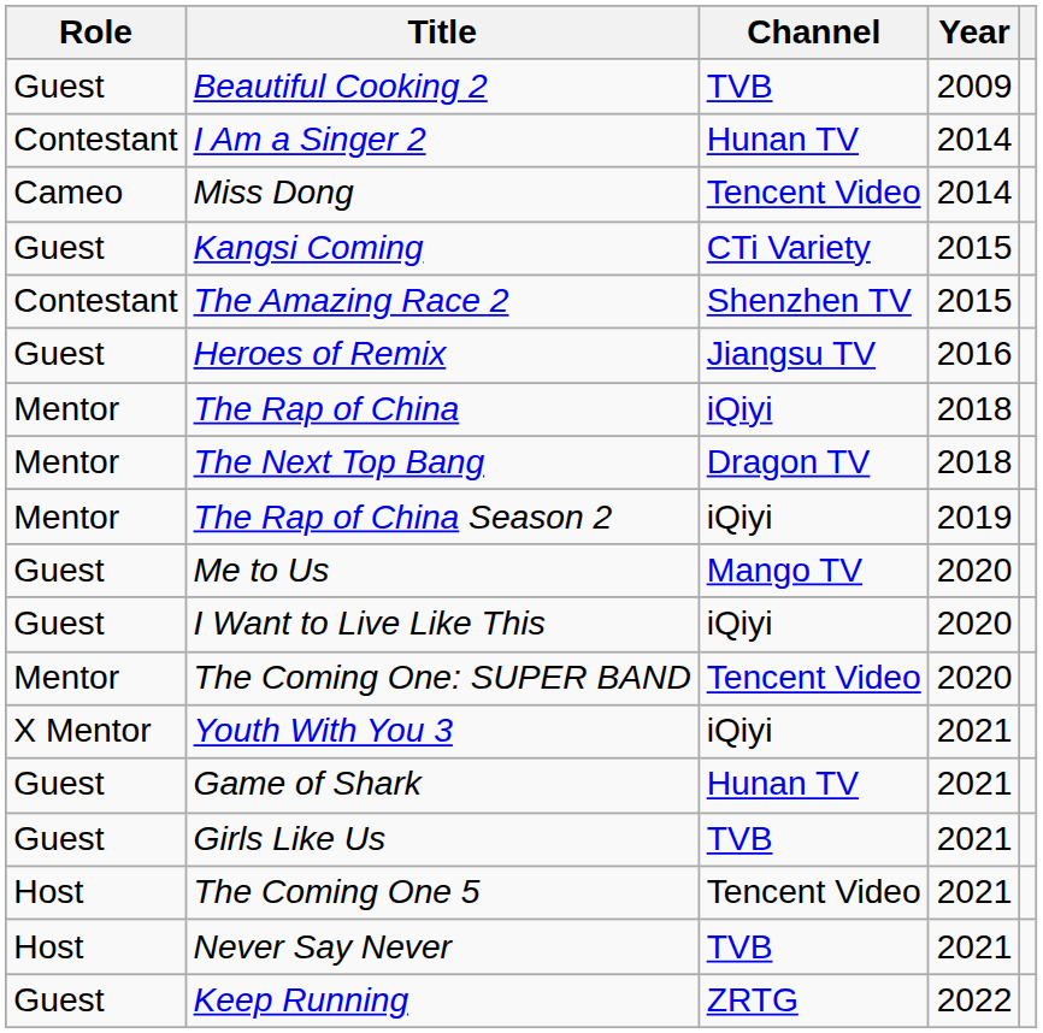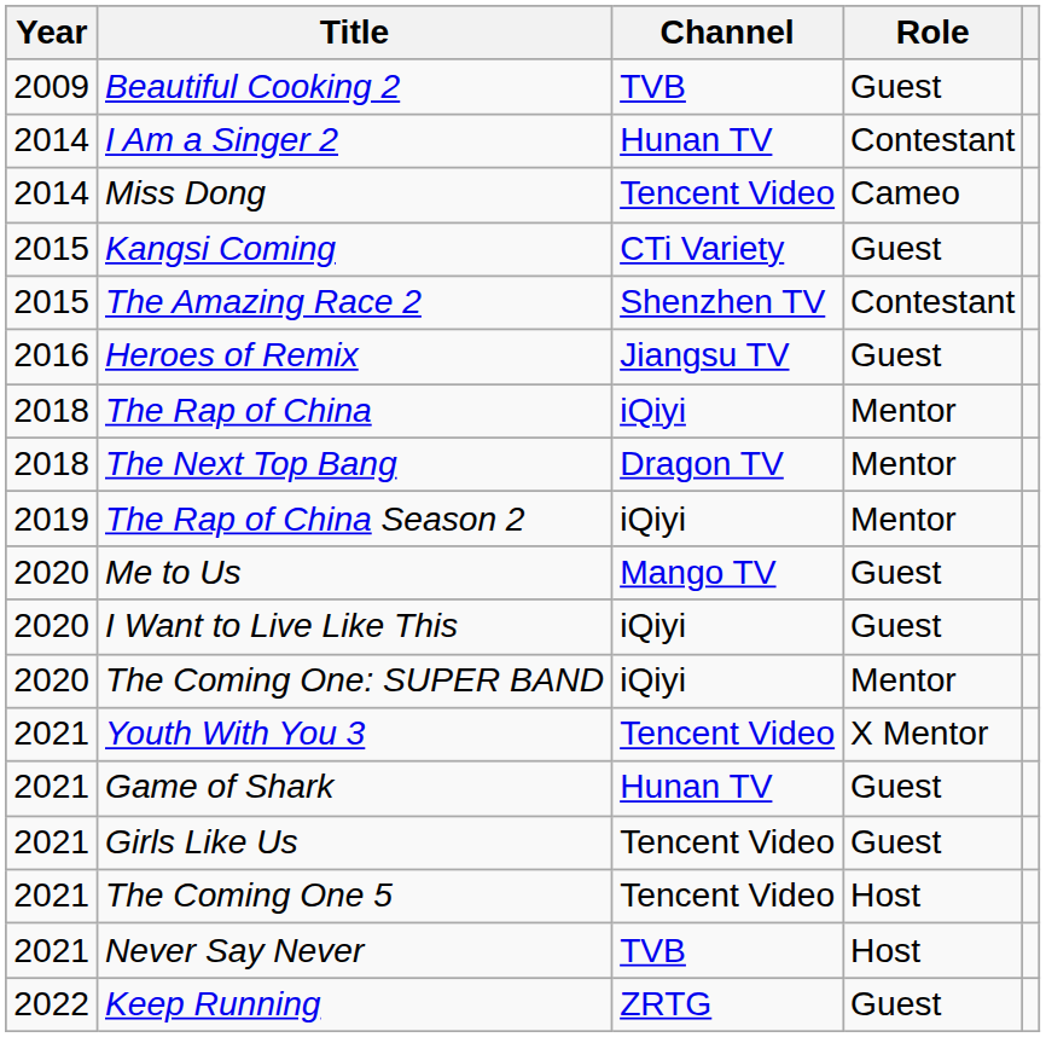columns swapped: Year <-> Role
The Coming One: SUPER BAND | Channel: Tencent Video -> iQiyi
Youth With You 3 | Channel: iQiyi -> Tencent Video
Girls Like Us | Channel: TVB -> Tencent Video
